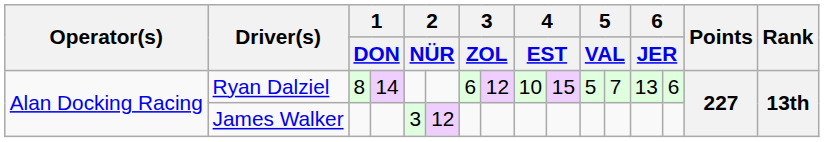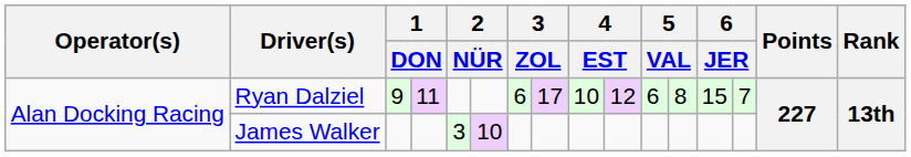Ryan Dalziel | column 3: 8 -> 9
Ryan Dalziel | column 4: 14 -> 11
Ryan Dalziel | column 8: 12 -> 17
Ryan Dalziel | column 10: 15 -> 12
Ryan Dalziel | column 11: 5 -> 6
Ryan Dalziel | column 12: 7 -> 8
Ryan Dalziel | column 13: 13 -> 15
Ryan Dalziel | column 14: 6 -> 7
James Walker | column 6: 12 -> 10
